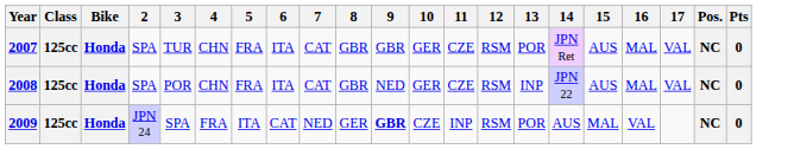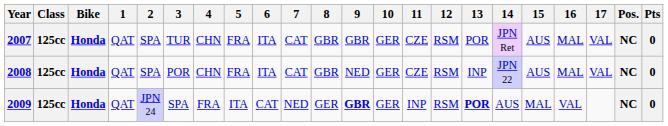+ column: 1 | QAT | QAT | QAT
2009 | 10: CZE -> GER
2009 | 13: normal -> bold
